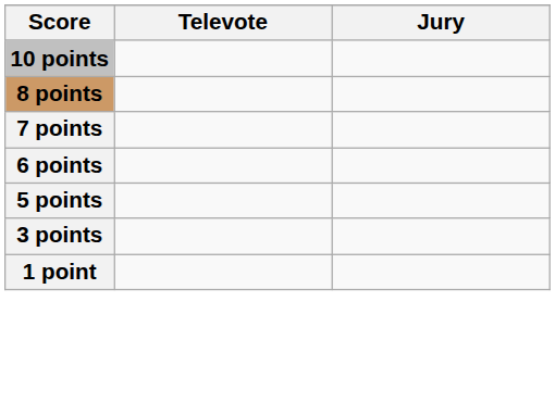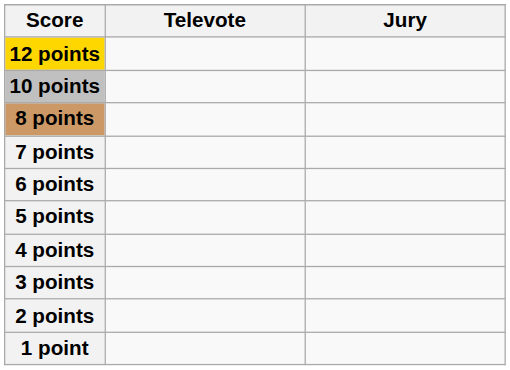+ row: 12 points
+ row: 4 points
+ row: 2 points
